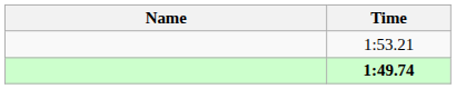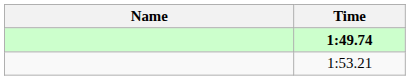rows swapped: 1:49.74 <-> 1:53.21
